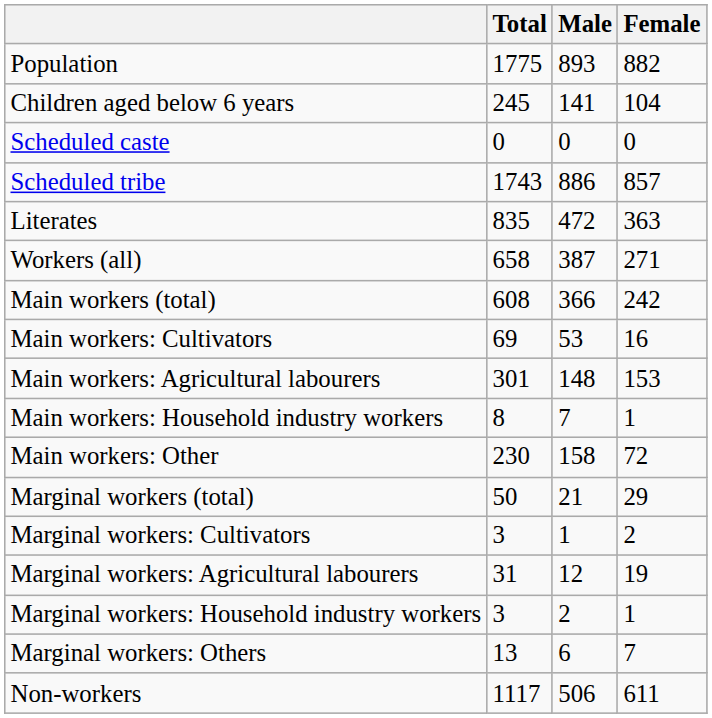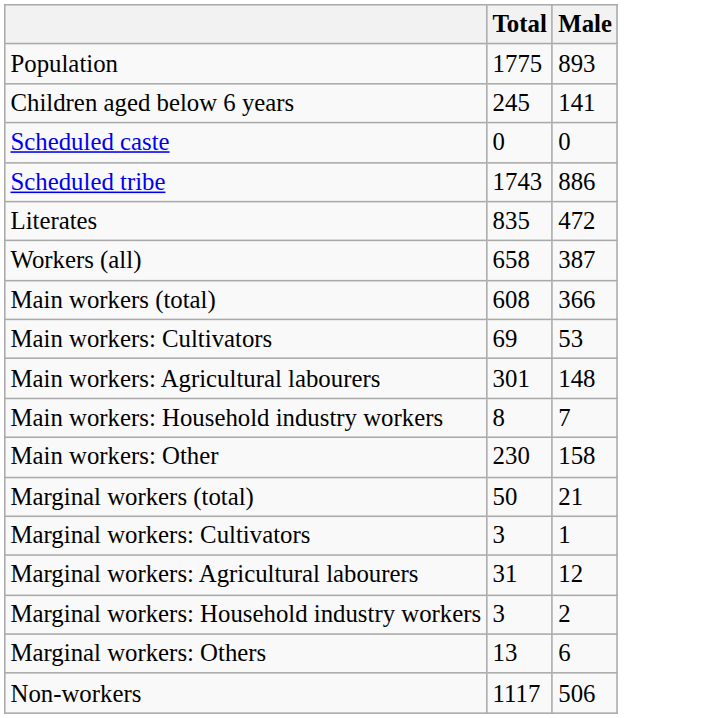- column: Female | 882 | 104 | 0 | 857 | 363 | 271 | 242 | 16 | 153 | 1 | 72 | 29 | 2 | 19 | 1 | 7 | 611
